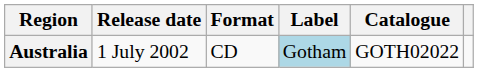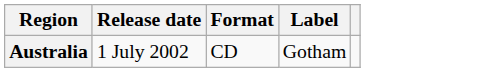- column: Catalogue | GOTH02022
Australia | Label: lightblue background -> no background
